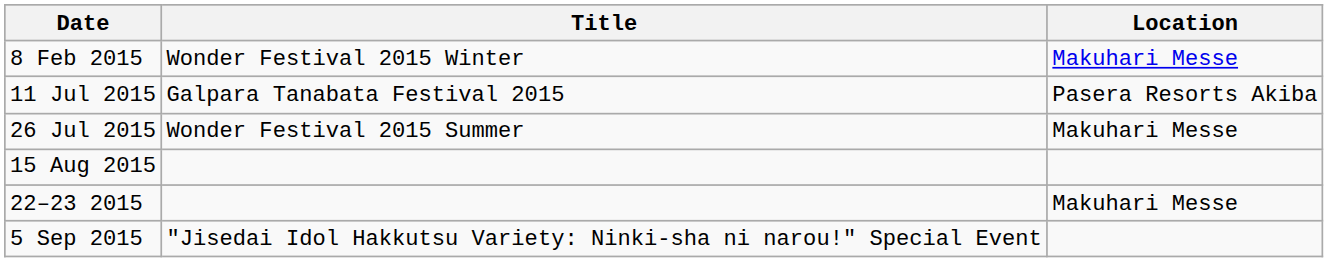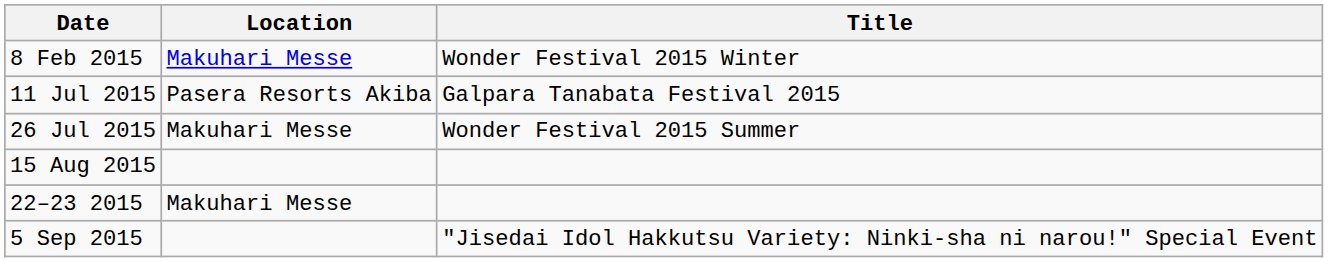columns swapped: Title <-> Location
